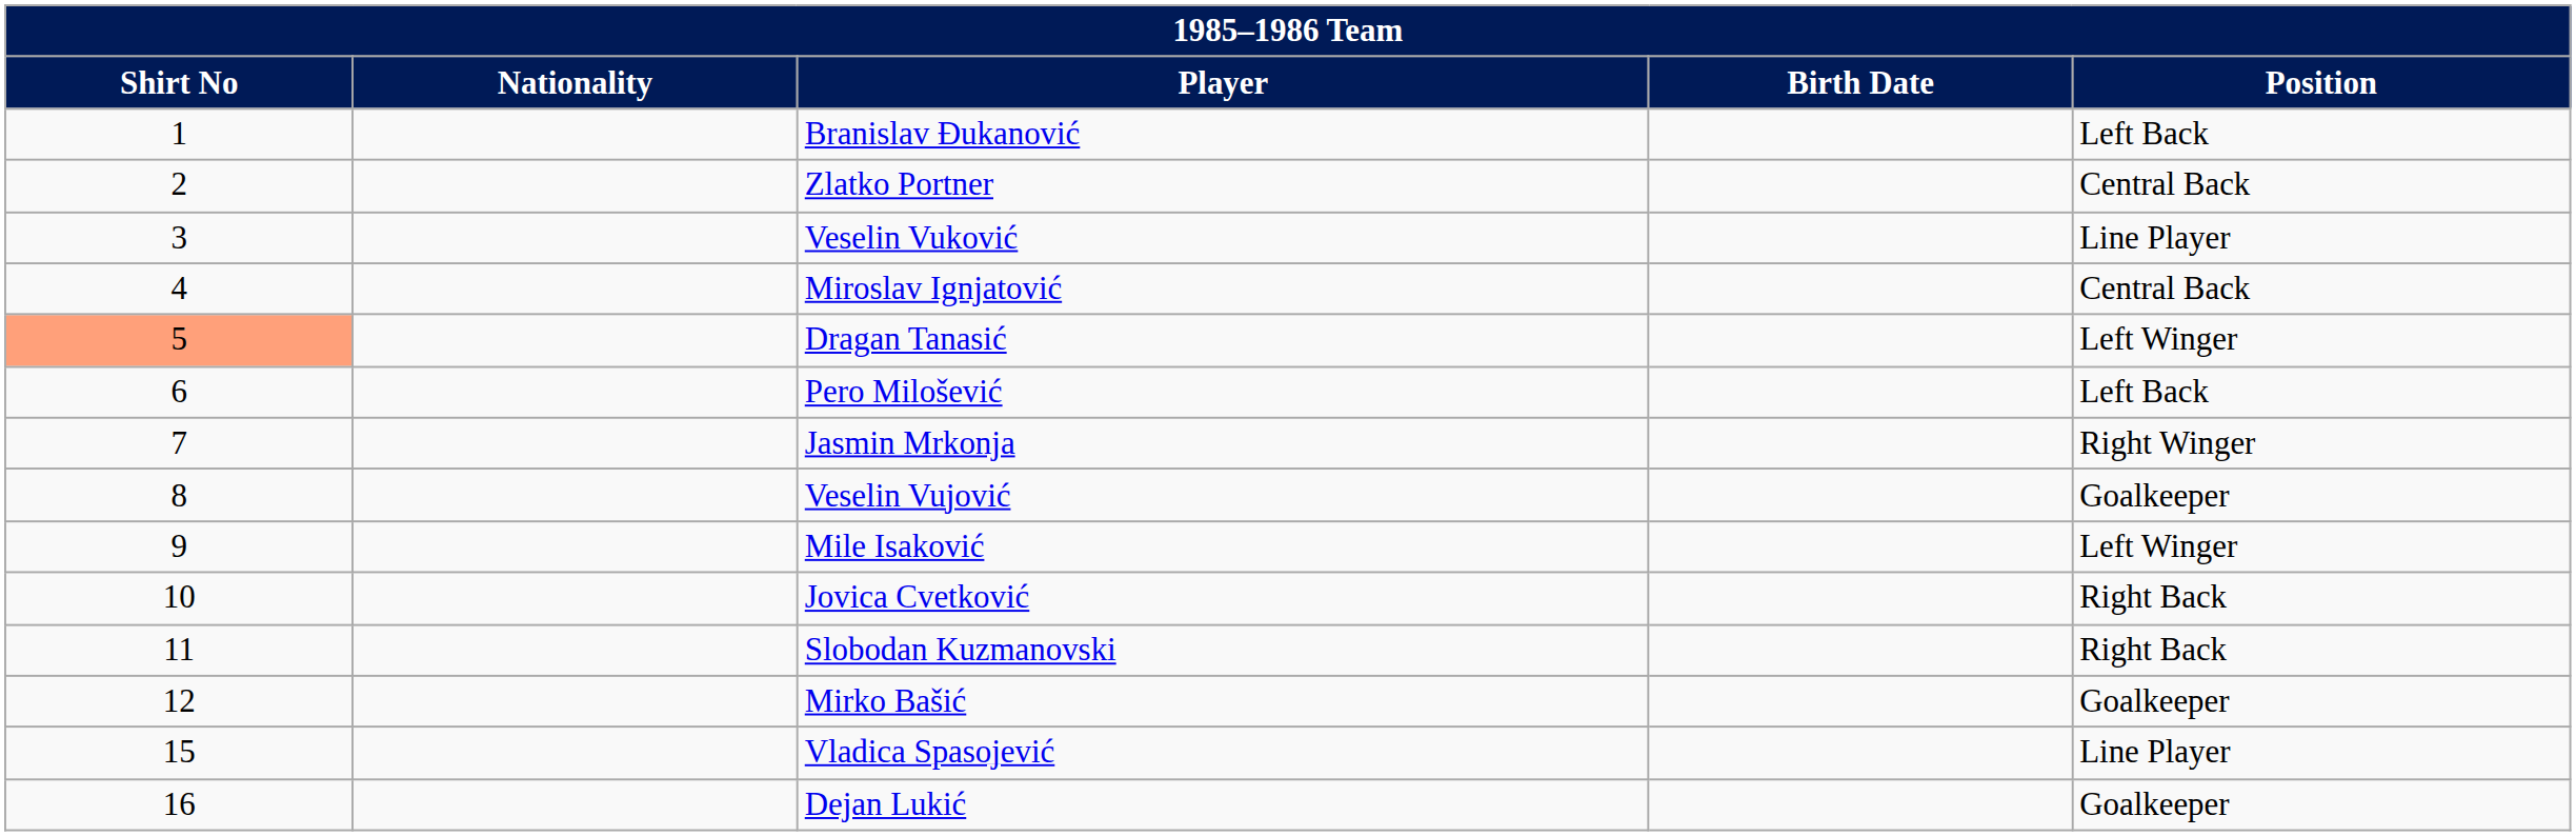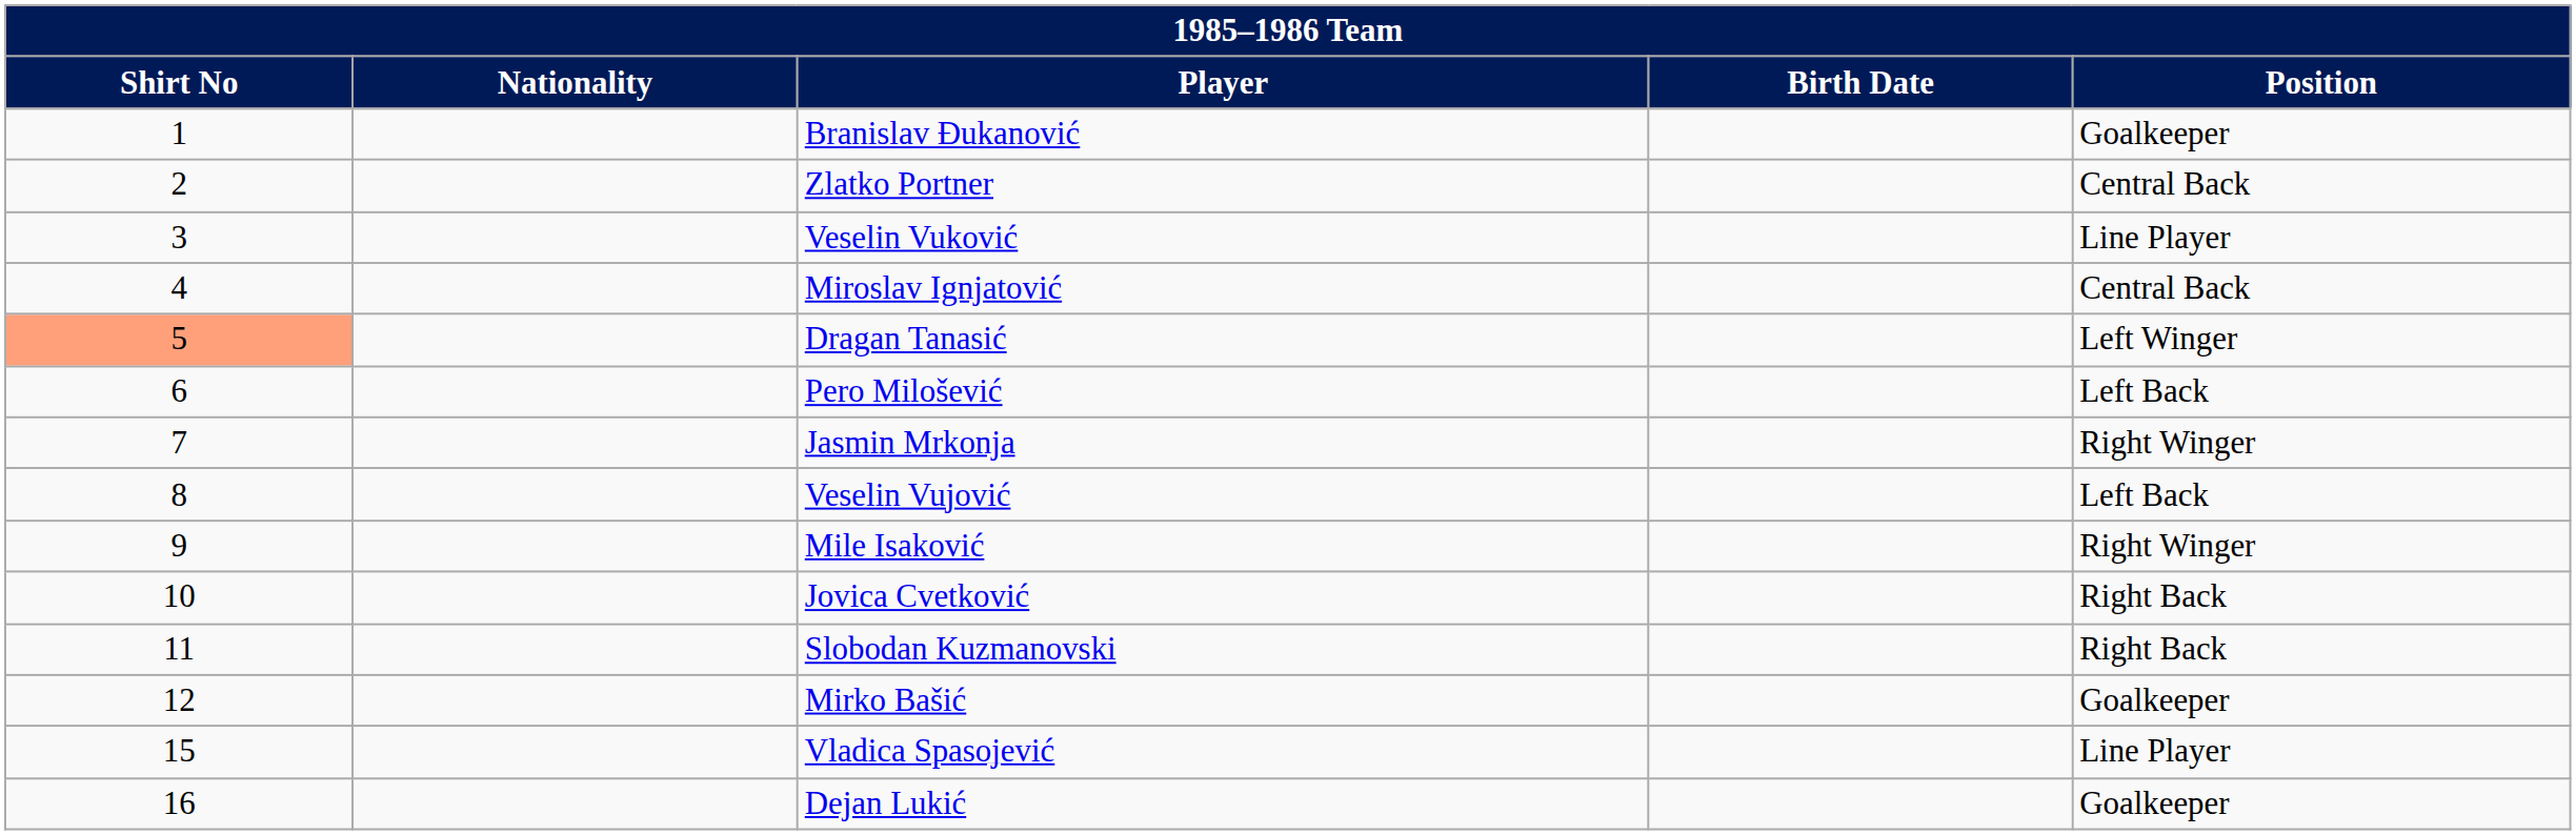Branislav Đukanović | Position: Left Back -> Goalkeeper
Veselin Vujović | Position: Goalkeeper -> Left Back
Mile Isaković | Position: Left Winger -> Right Winger
